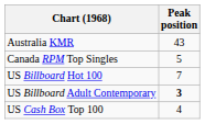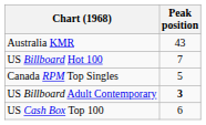rows swapped: Canada RPM Top Singles <-> US Billboard Hot 100
US Cash Box Top 100 | Peak position: 4 -> 6
